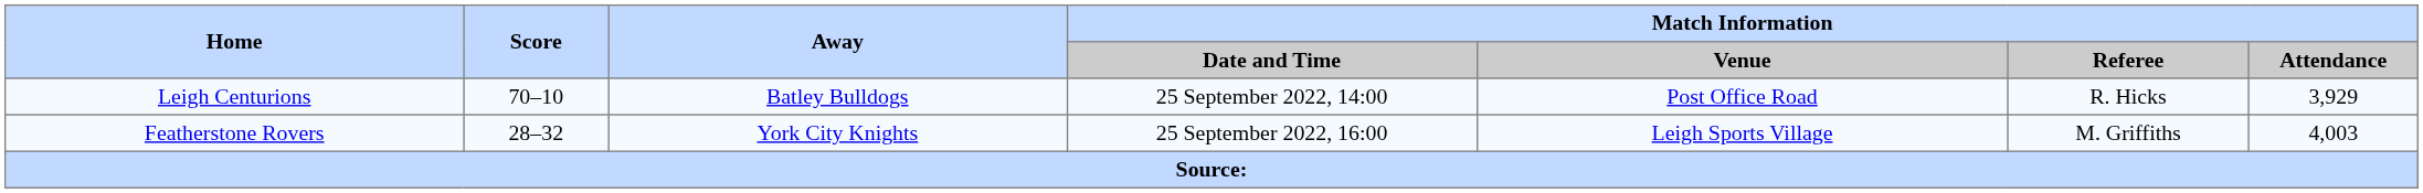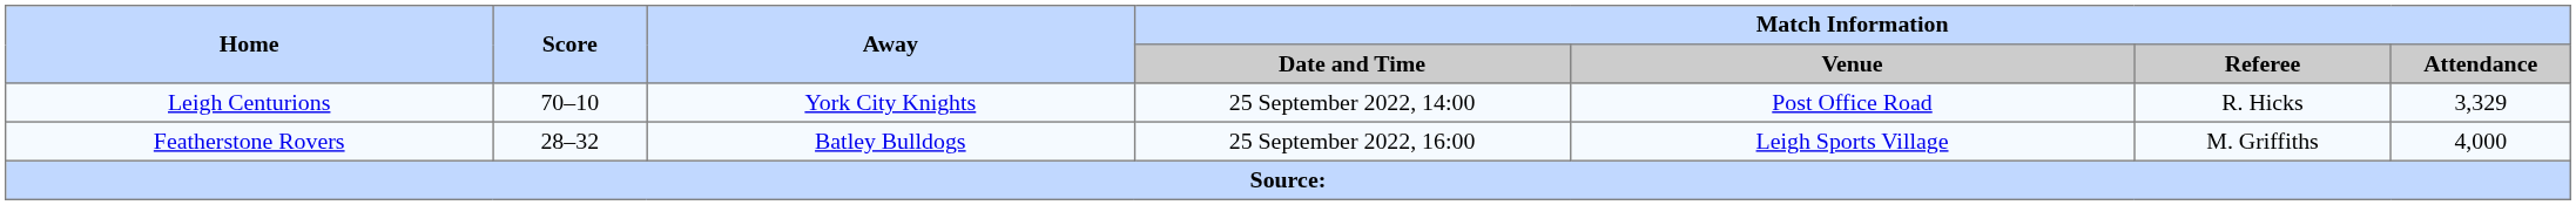Leigh Centurions | Away: Batley Bulldogs -> York City Knights
Leigh Centurions | Match Information / Attendance: 3,929 -> 3,329
Featherstone Rovers | Away: York City Knights -> Batley Bulldogs
Featherstone Rovers | Match Information / Attendance: 4,003 -> 4,000
